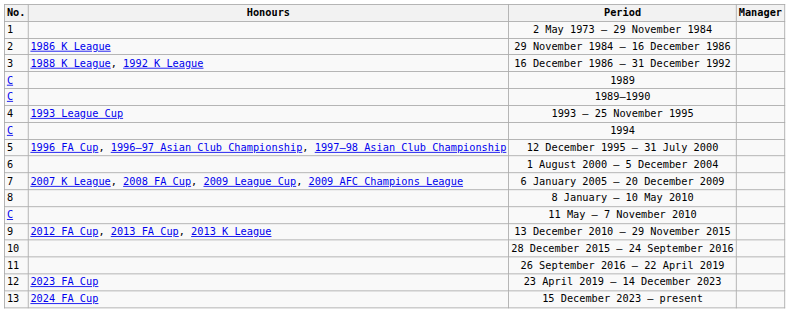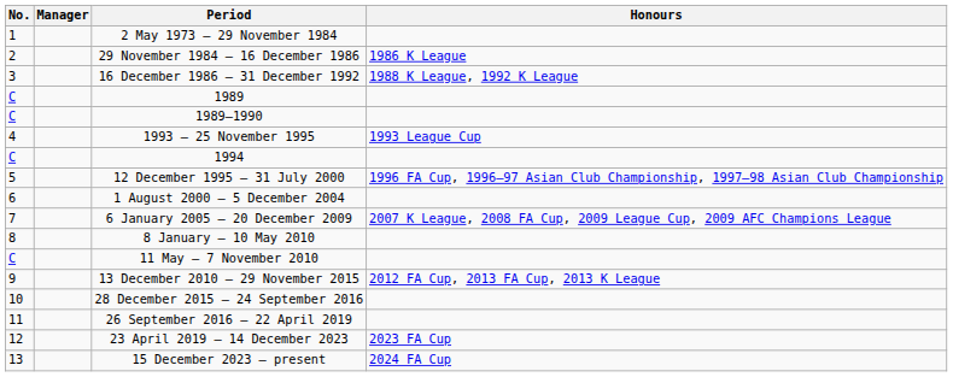columns swapped: Manager <-> Honours
